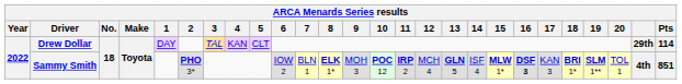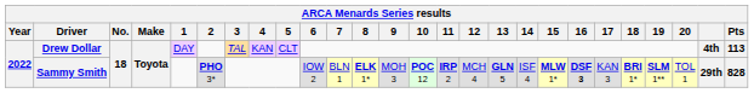Drew Dollar | column 25: 29th -> 4th
Drew Dollar | Pts: 114 -> 113
Sammy Smith | column 25: 4th -> 29th
Sammy Smith | Pts: 851 -> 828
